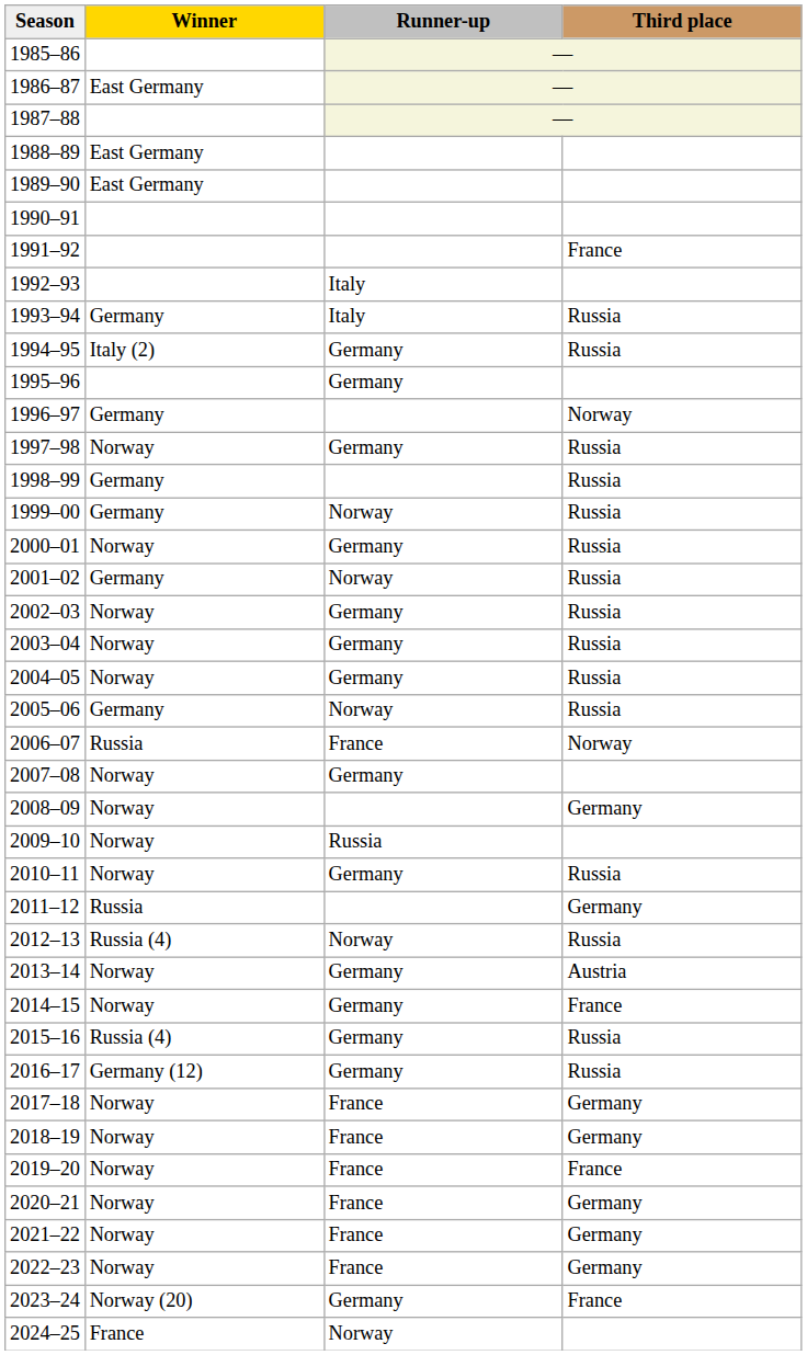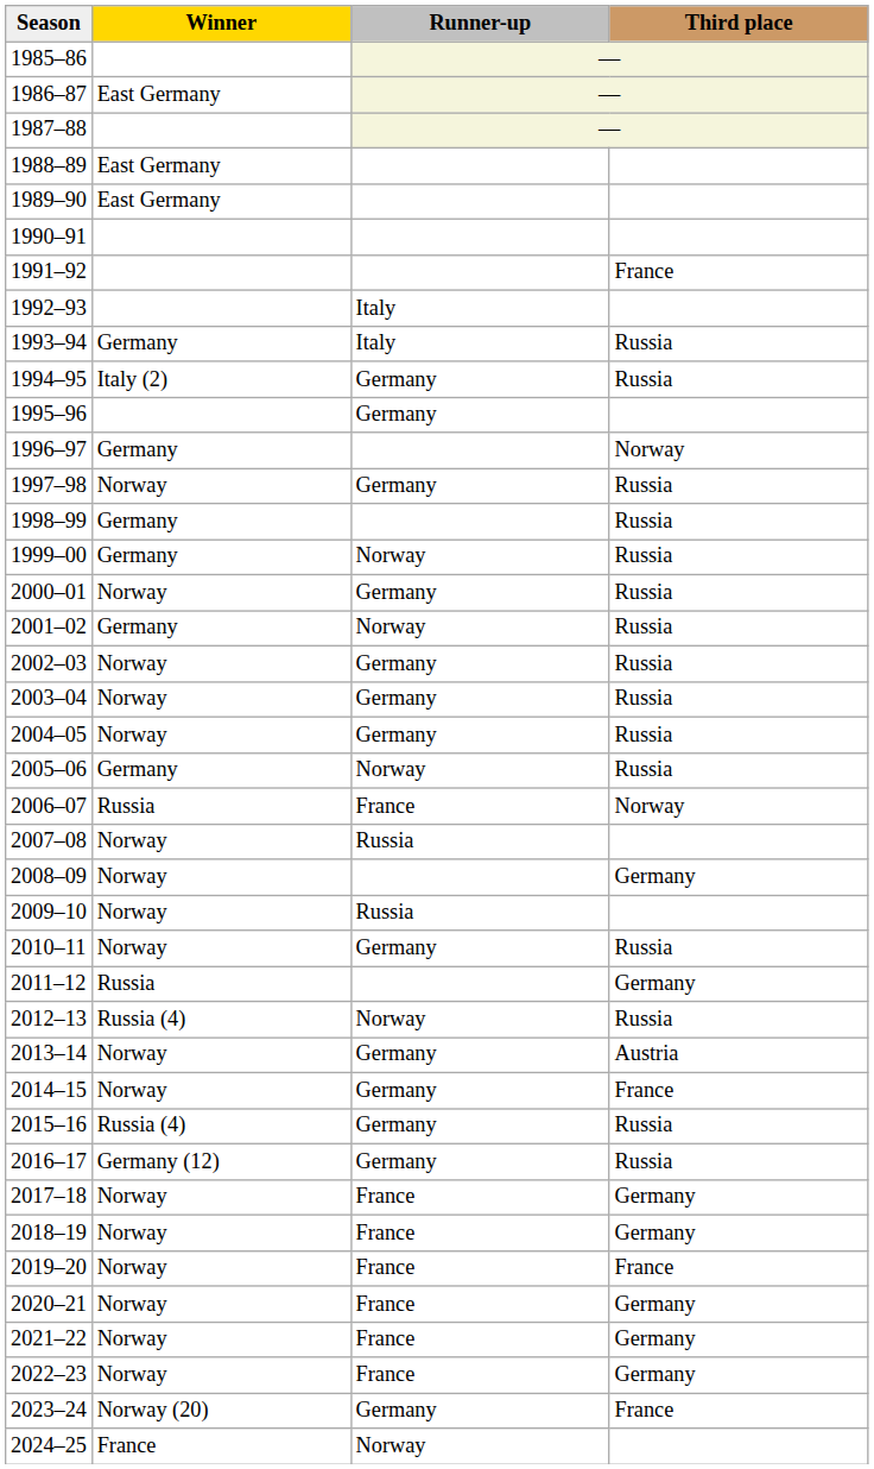2007–08 | Runner-up: Germany -> Russia
